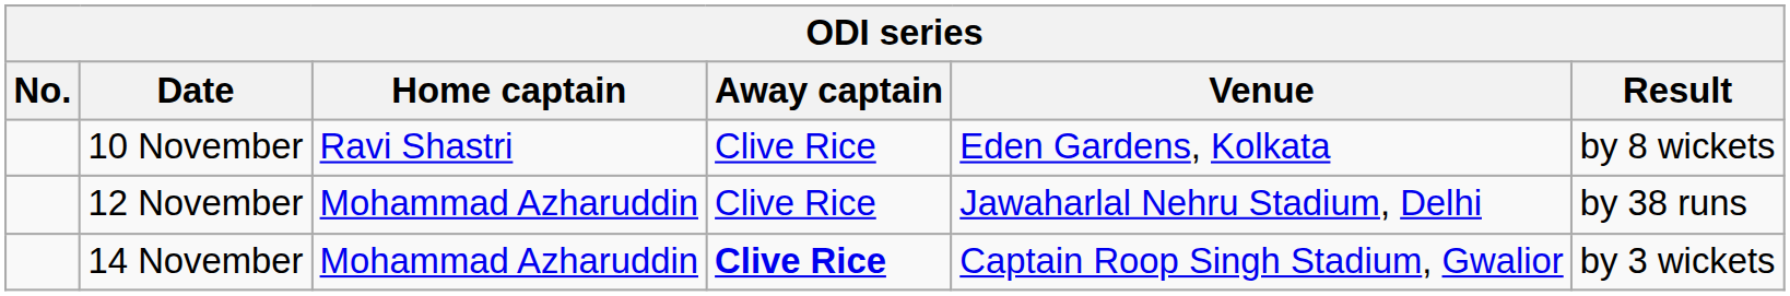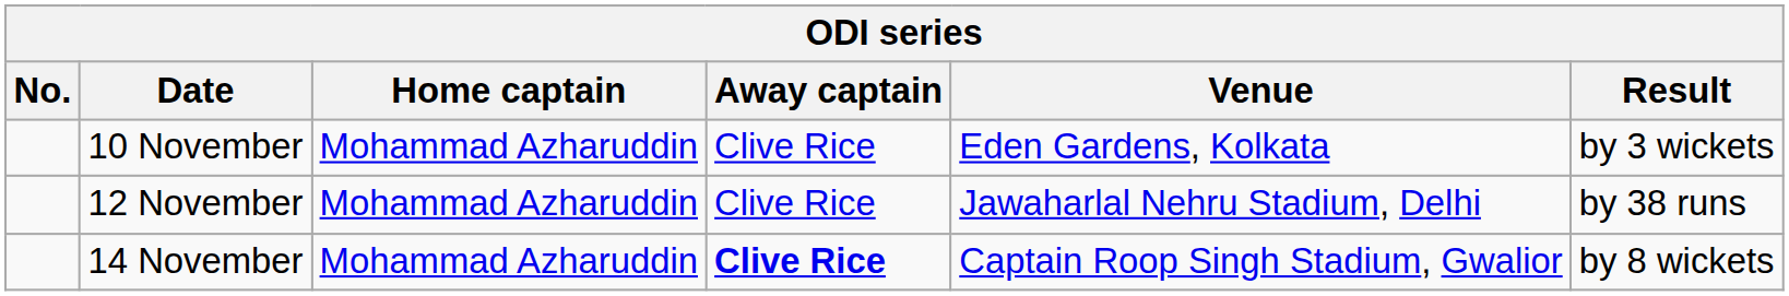10 November | Home captain: Ravi Shastri -> Mohammad Azharuddin
10 November | Result: by 8 wickets -> by 3 wickets
14 November | Result: by 3 wickets -> by 8 wickets
